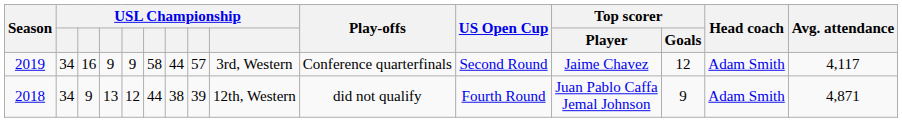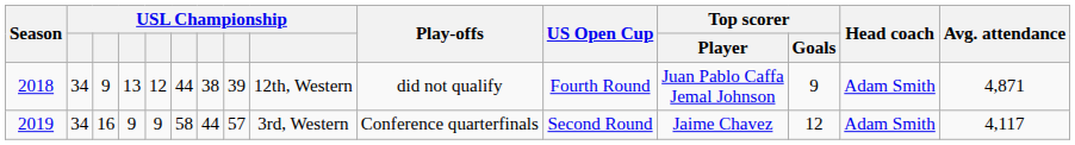rows swapped: 2018 <-> 2019
